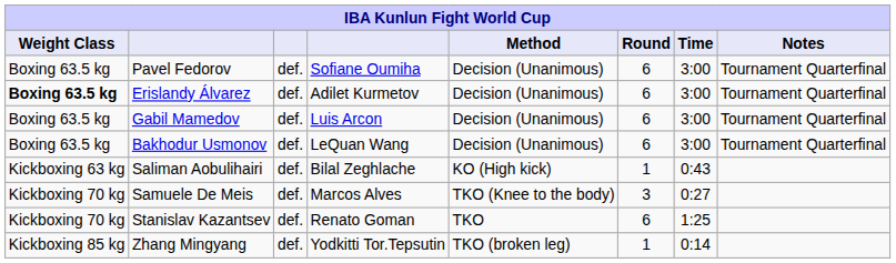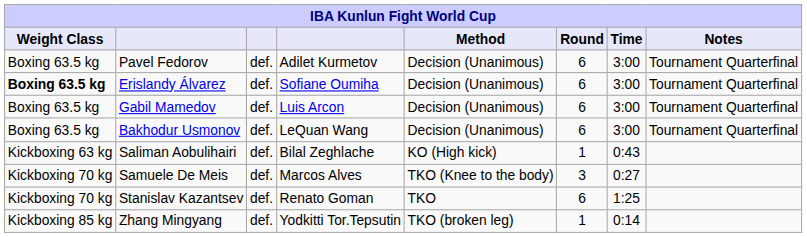Pavel Fedorov | column 4: Sofiane Oumiha -> Adilet Kurmetov
Erislandy Álvarez | column 4: Adilet Kurmetov -> Sofiane Oumiha
